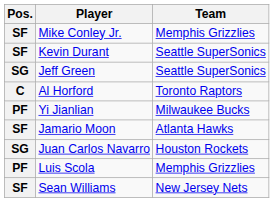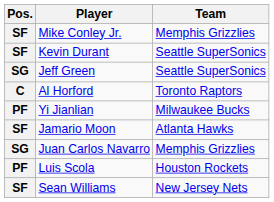Juan Carlos Navarro | Team: Houston Rockets -> Memphis Grizzlies
Luis Scola | Team: Memphis Grizzlies -> Houston Rockets
